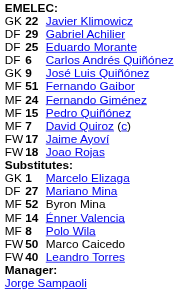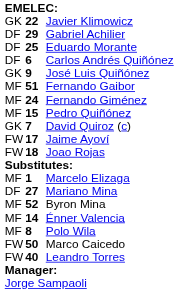David Quiroz (c) | column 1: MF -> GK
Marcelo Elizaga | column 1: GK -> MF
